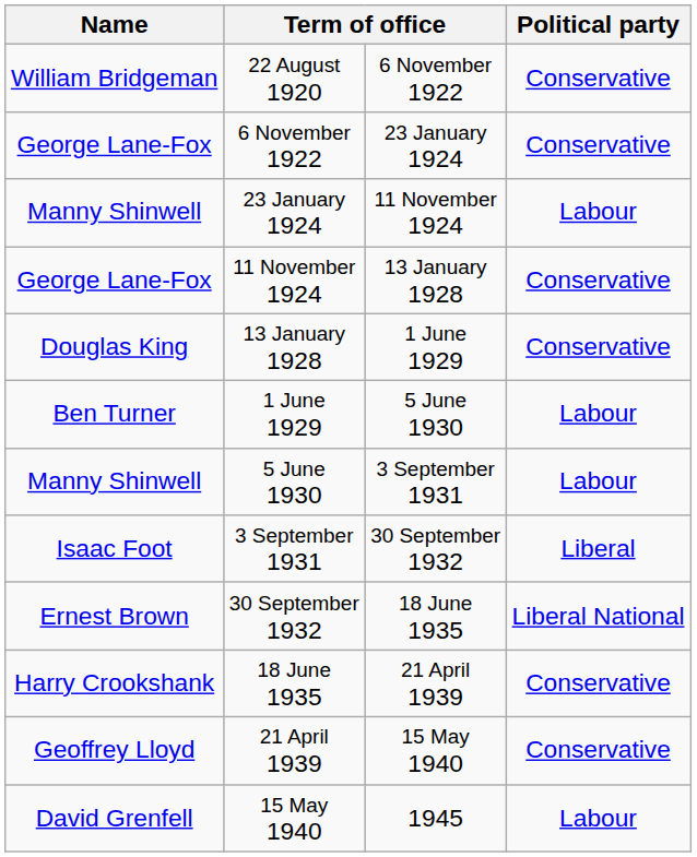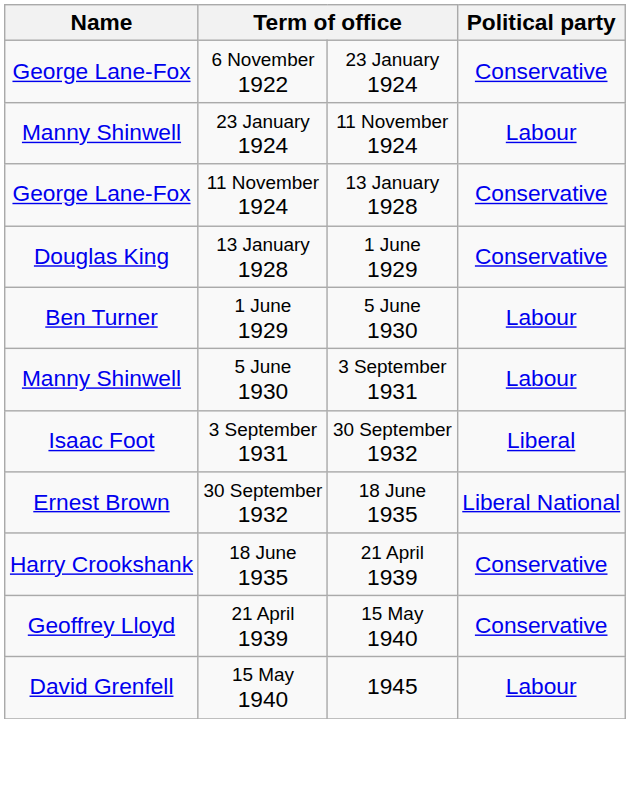- row: William Bridgeman | 22 August 1920 | 6 November 1922 | Conservative
